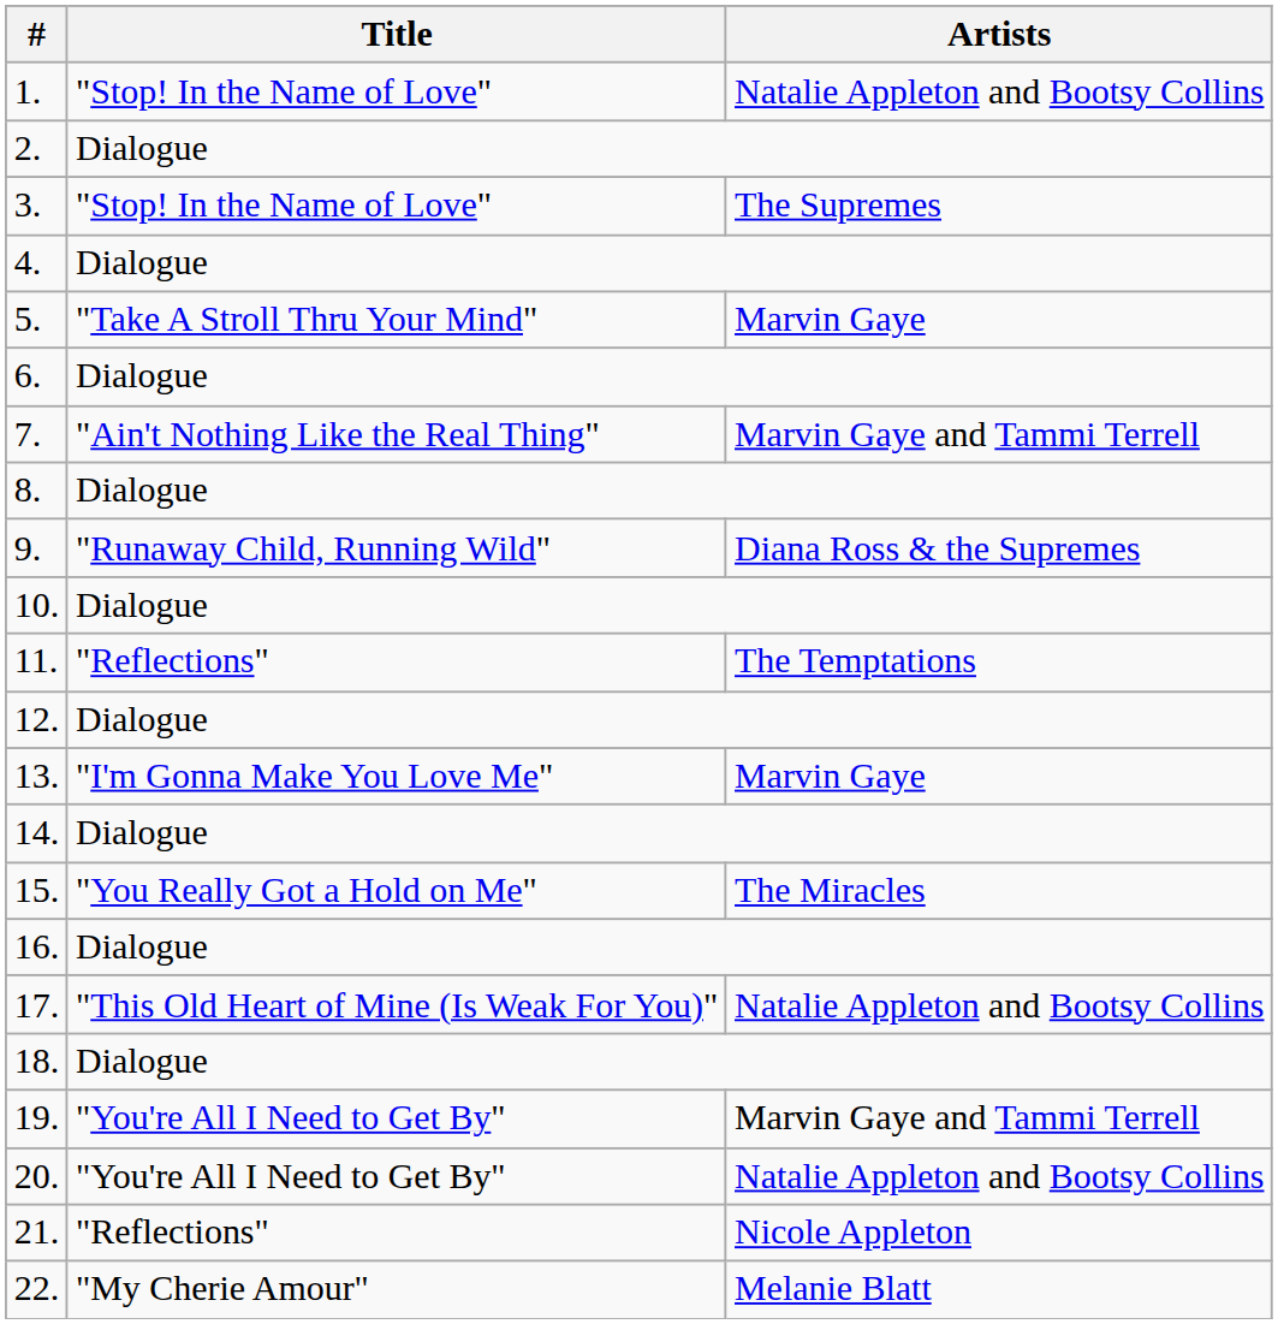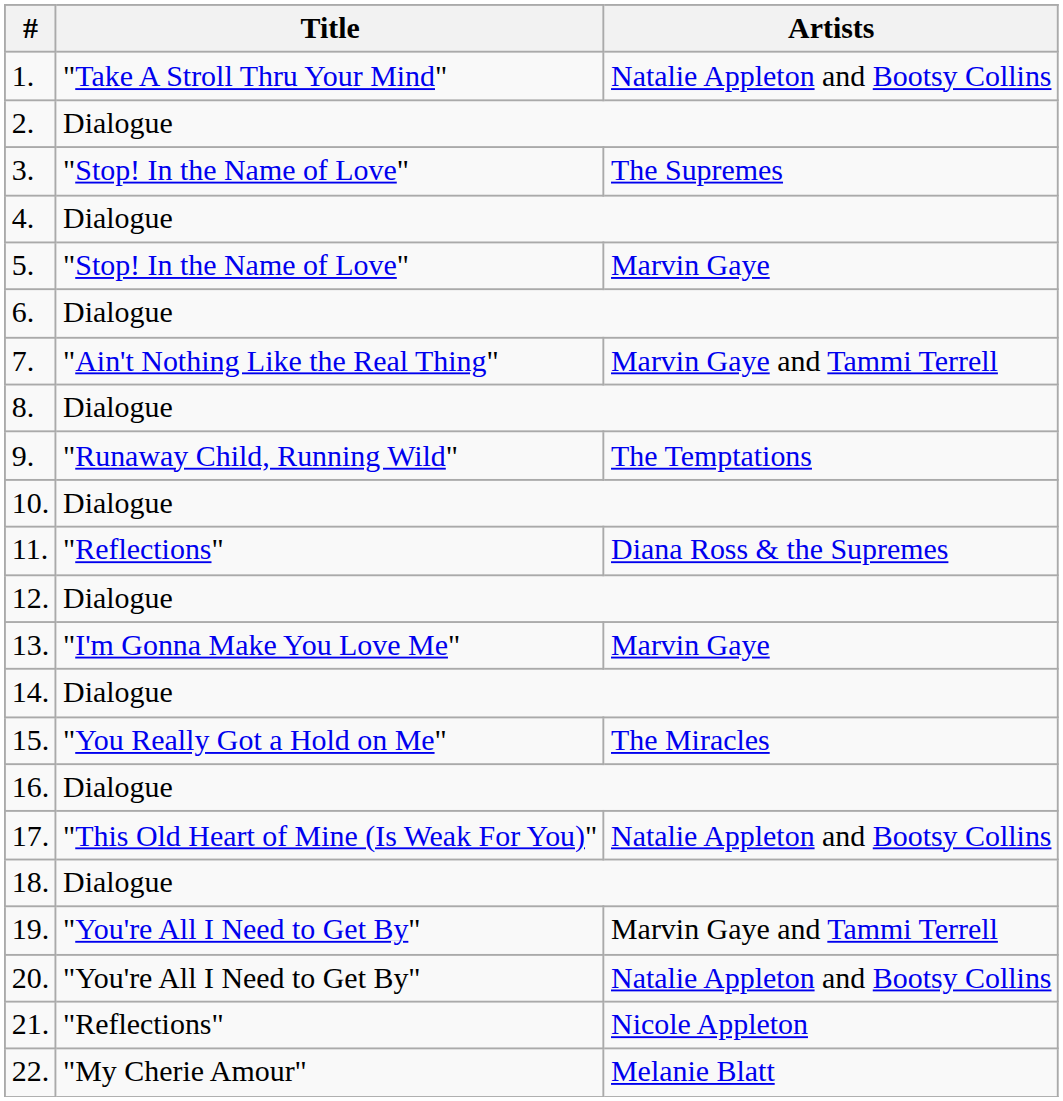1. | Title: "Stop! In the Name of Love" -> "Take A Stroll Thru Your Mind"
5. | Title: "Take A Stroll Thru Your Mind" -> "Stop! In the Name of Love"
9. | Artists: Diana Ross & the Supremes -> The Temptations
11. | Artists: The Temptations -> Diana Ross & the Supremes
